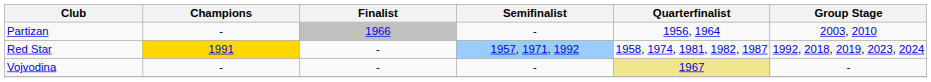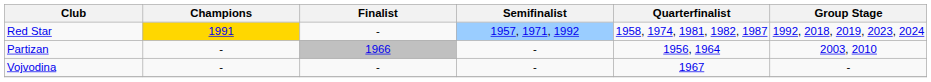rows swapped: Red Star <-> Partizan
Vojvodina | Quarterfinalist: khaki background -> no background
